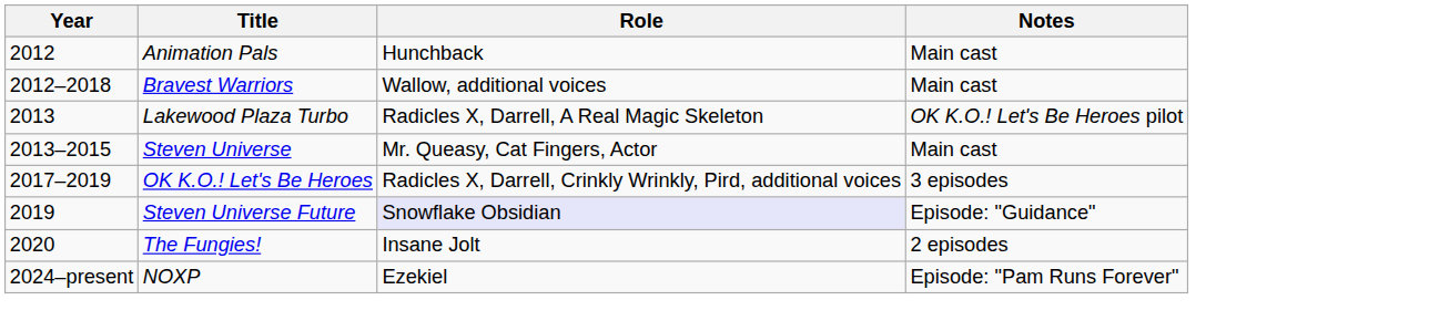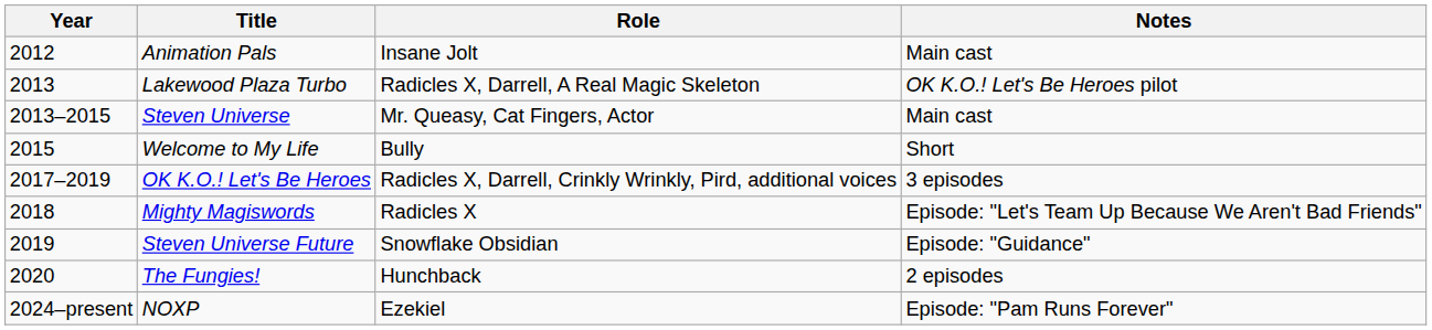Animation Pals | Role: Hunchback -> Insane Jolt
- row: 2012–2018 | Bravest Warriors | Wallow, additional voices | Main cast
+ row: 2015 | Welcome to My Life | Bully | Short
+ row: 2018 | Mighty Magiswords | Radicles X | Episode: "Let's Team Up Because We Aren't Bad Friends"
Steven Universe Future | Role: lavender background -> no background
The Fungies! | Role: Insane Jolt -> Hunchback
